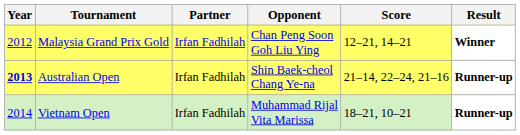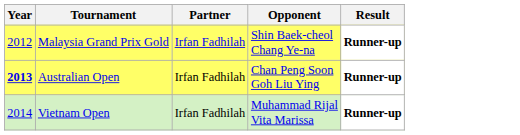- column: Score | 12–21, 14–21 | 21–14, 22–24, 21–16 | 18–21, 10–21
Malaysia Grand Prix Gold | Opponent: Chan Peng Soon Goh Liu Ying -> Shin Baek-cheol Chang Ye-na
Malaysia Grand Prix Gold | Result: Winner -> Runner-up
Australian Open | Opponent: Shin Baek-cheol Chang Ye-na -> Chan Peng Soon Goh Liu Ying
